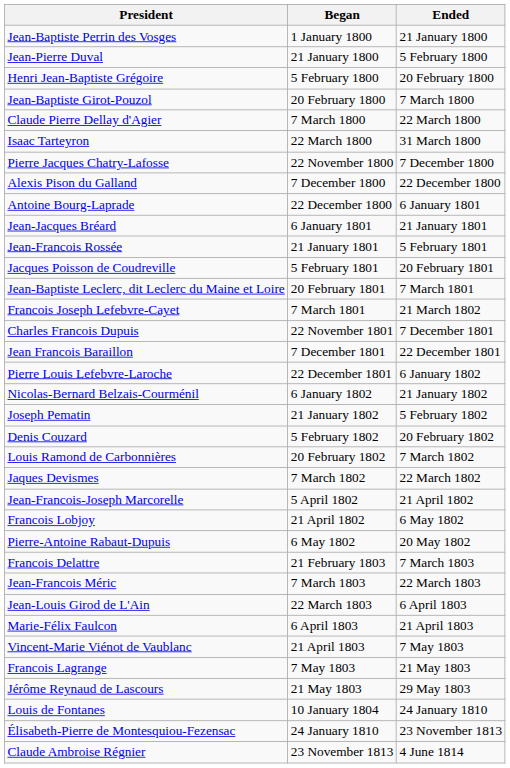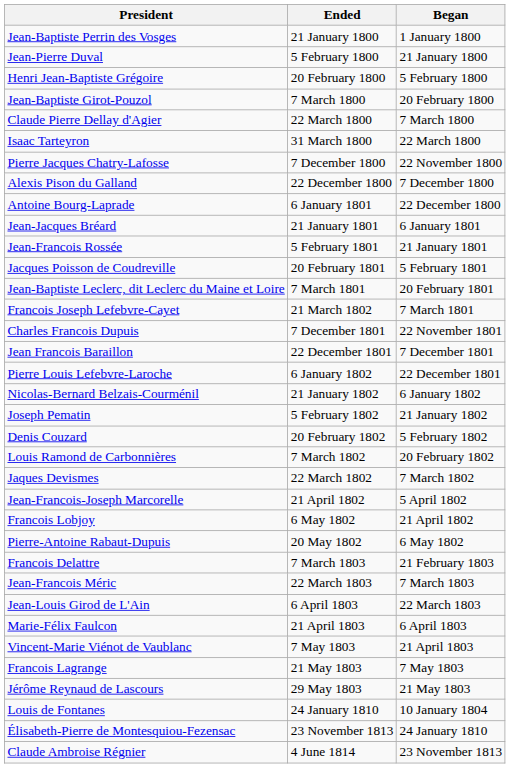columns swapped: Began <-> Ended
